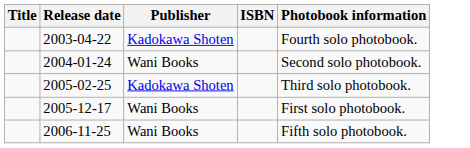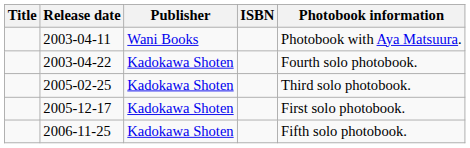+ row: 2003-04-11 | Wani Books | Photobook with Aya Matsuura.
- row: 2004-01-24 | Wani Books | Second solo photobook.
2005-12-17 | Publisher: Wani Books -> Kadokawa Shoten
2006-11-25 | Publisher: Wani Books -> Kadokawa Shoten
